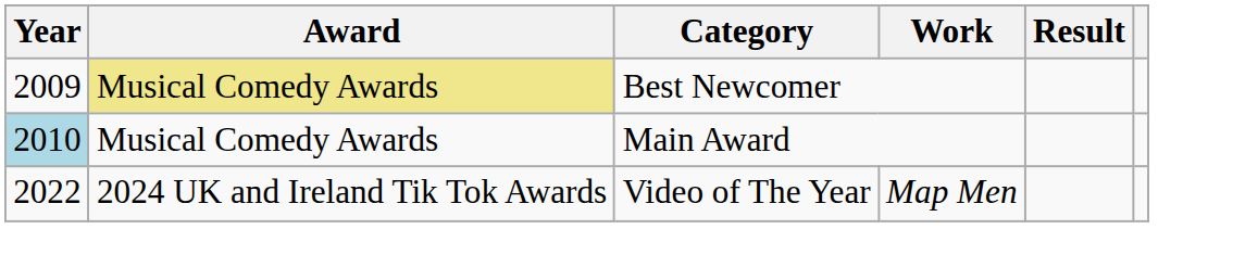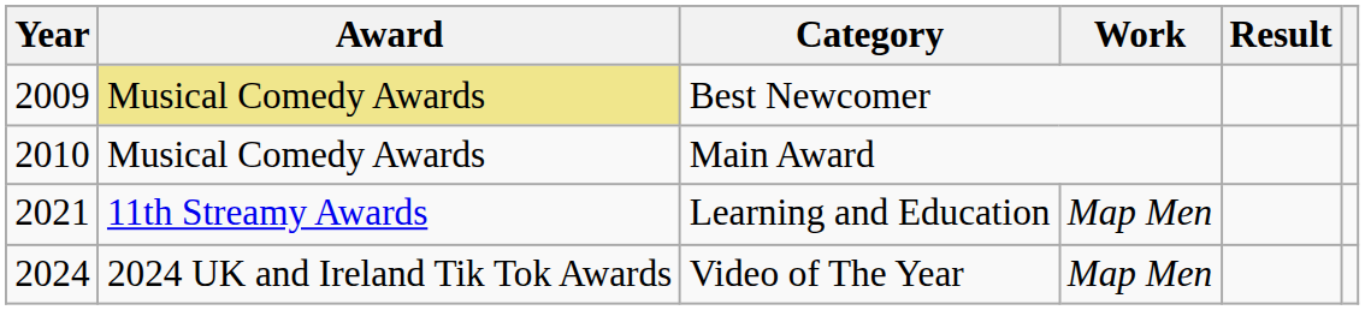Main Award | Year: lightblue background -> no background
+ row: 2021 | 11th Streamy Awards | Learning and Education | Map Men
Video of The Year | Year: 2022 -> 2024
